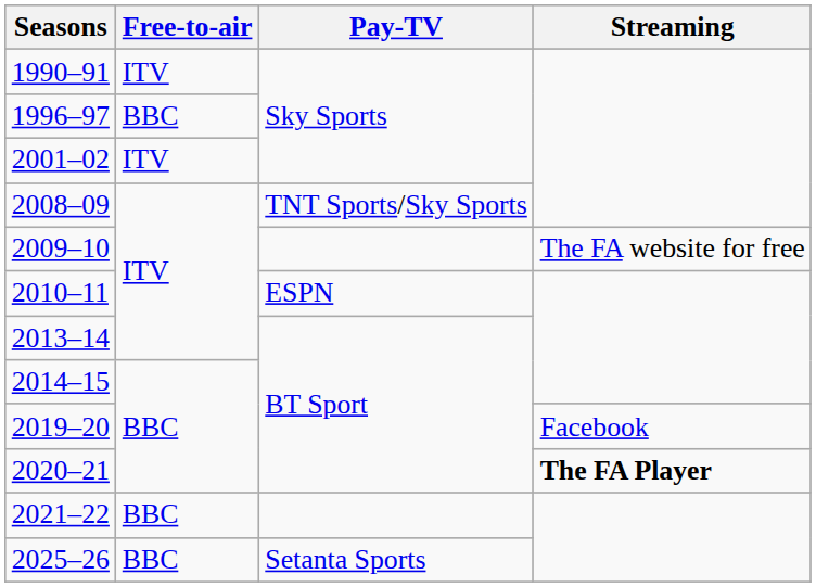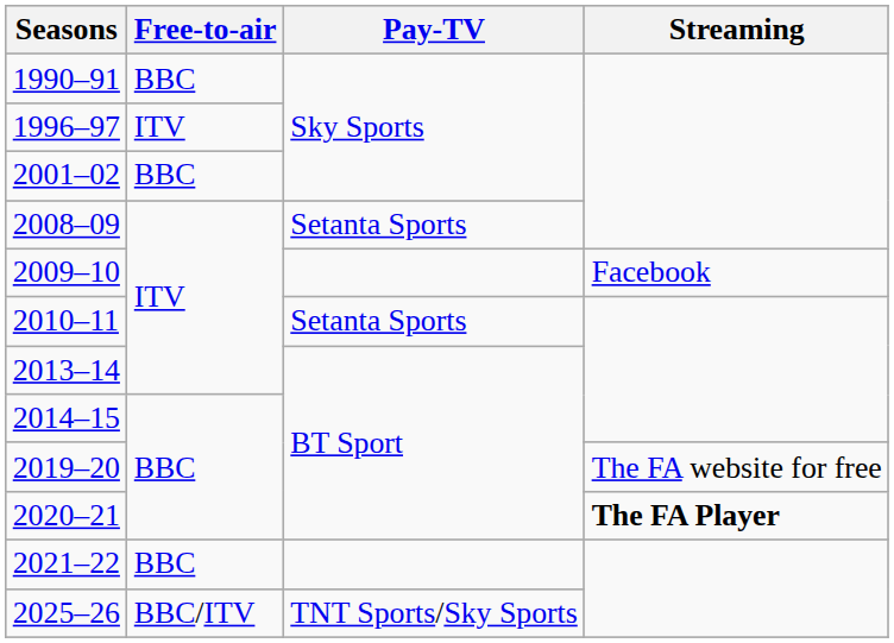1990–91 | Free-to-air: ITV -> BBC
1996–97 | Free-to-air: BBC -> ITV
2001–02 | Free-to-air: ITV -> BBC
2008–09 | Pay-TV: TNT Sports/Sky Sports -> Setanta Sports
2009–10 | Streaming: The FA website for free -> Facebook
2010–11 | Pay-TV: ESPN -> Setanta Sports
2019–20 | Streaming: Facebook -> The FA website for free
2025–26 | Free-to-air: BBC -> BBC/ITV
2025–26 | Pay-TV: Setanta Sports -> TNT Sports/Sky Sports
